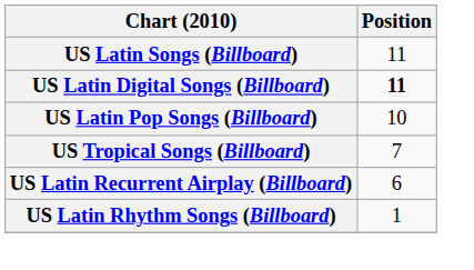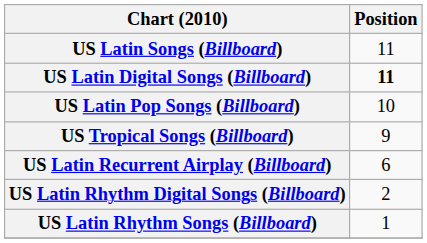US Tropical Songs (Billboard) | Position: 7 -> 9
+ row: US Latin Rhythm Digital Songs (Billboard) | 2
